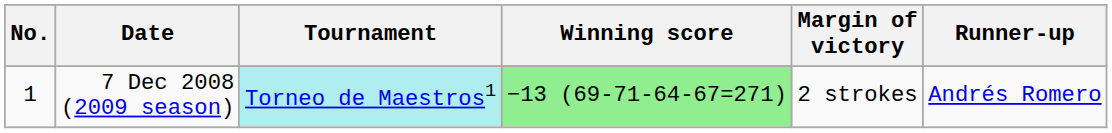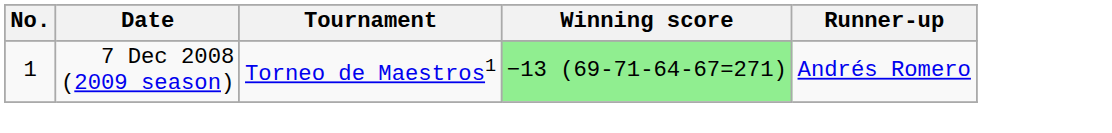- column: Margin of victory | 2 strokes
7 Dec 2008 (2009 season) | Tournament: paleturquoise background -> no background
